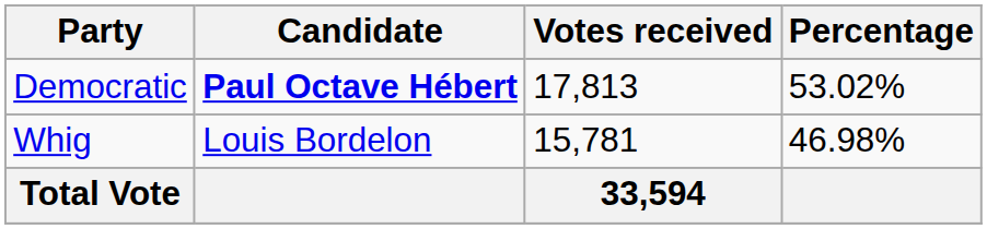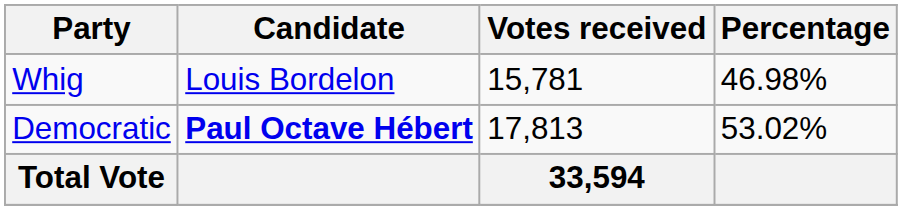rows swapped: Democratic <-> Whig
